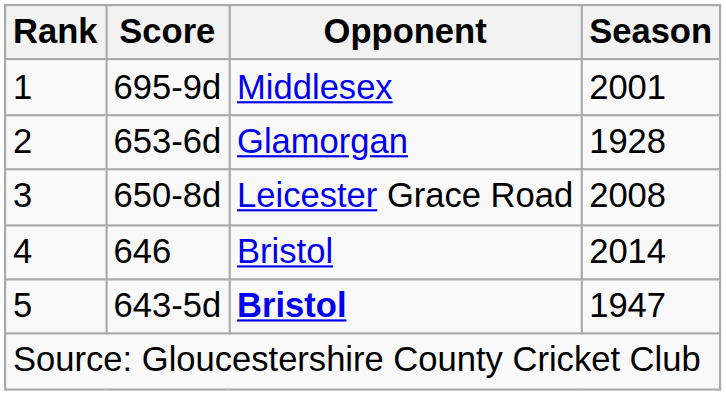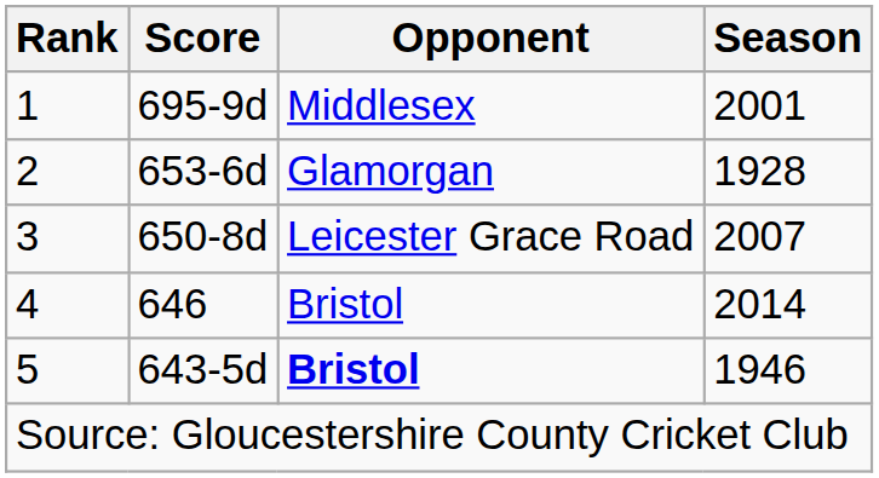3 | Season: 2008 -> 2007
5 | Season: 1947 -> 1946
